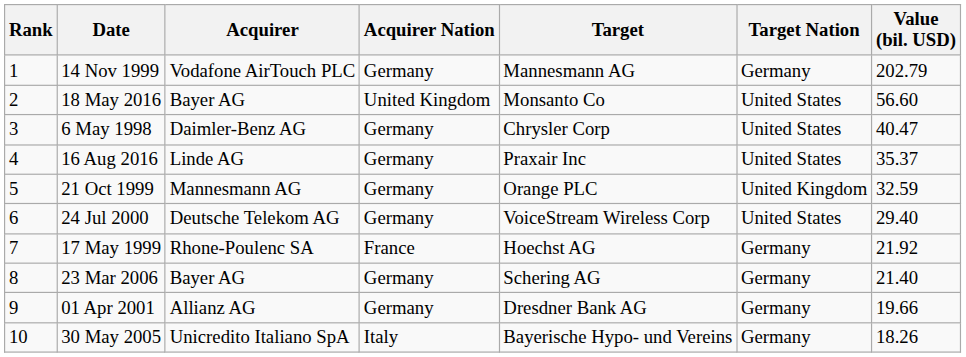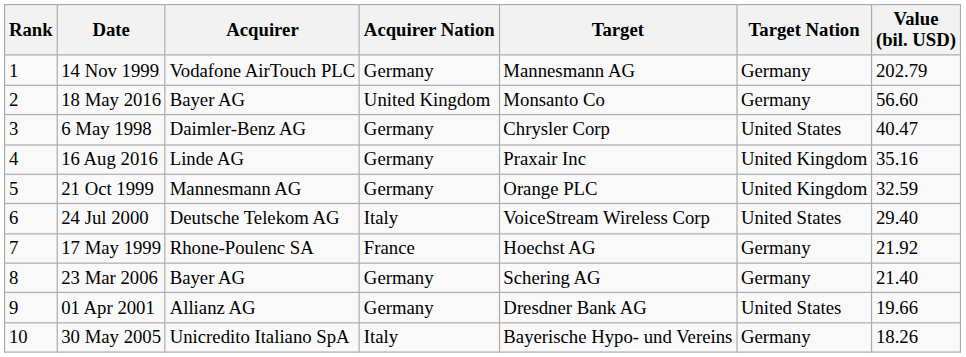18 May 2016 | Target Nation: United States -> Germany
16 Aug 2016 | Target Nation: United States -> United Kingdom
16 Aug 2016 | Value (bil. USD): 35.37 -> 35.16
24 Jul 2000 | Acquirer Nation: Germany -> Italy
01 Apr 2001 | Target Nation: Germany -> United States
